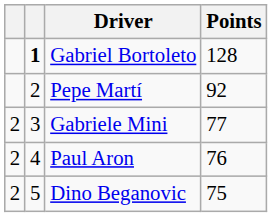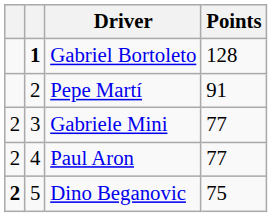Pepe Martí | Points: 92 -> 91
Paul Aron | Points: 76 -> 77
Dino Beganovic | column 1: normal -> bold
